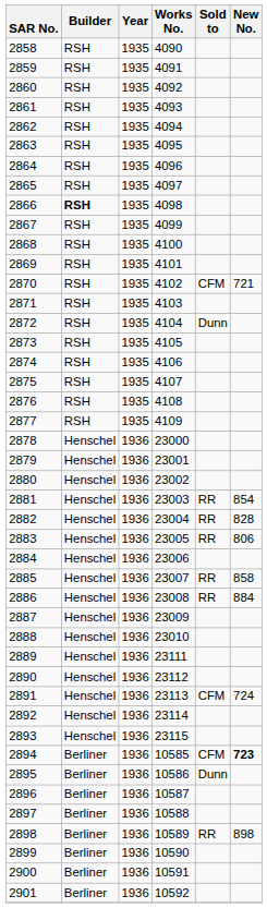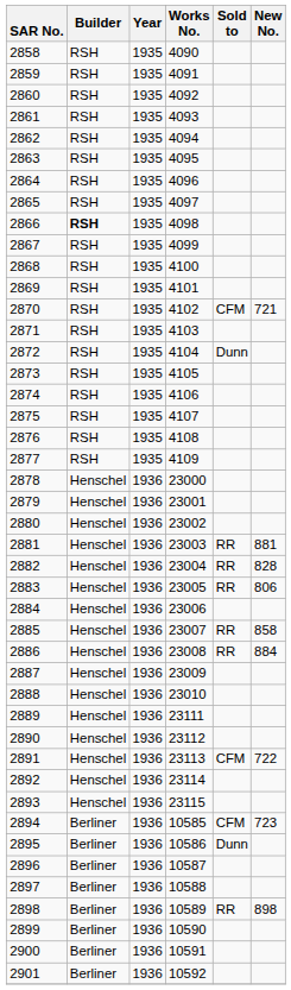2881 | New No.: 854 -> 881
2891 | New No.: 724 -> 722
2894 | New No.: bold -> normal
